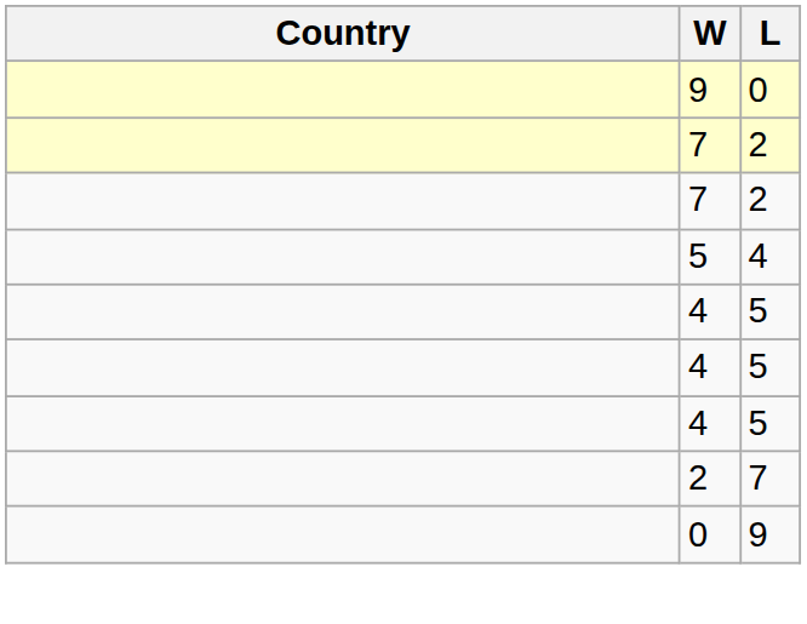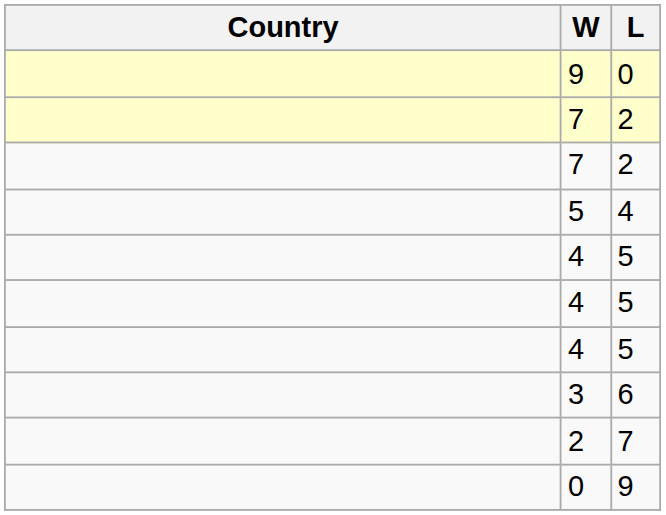+ row: 3 | 6
